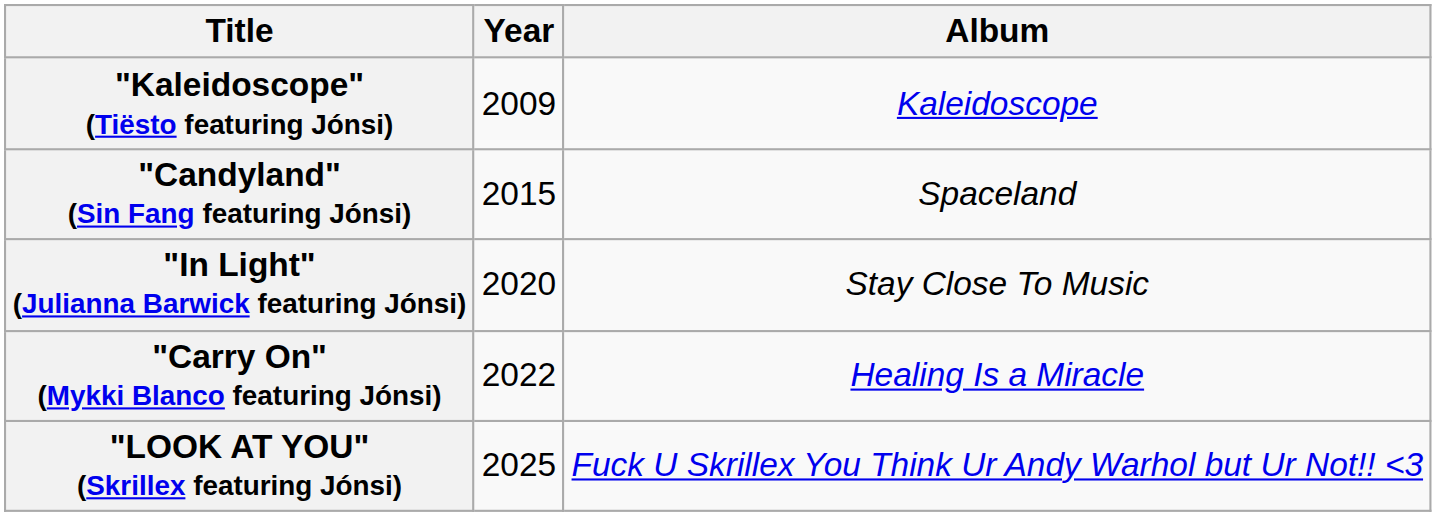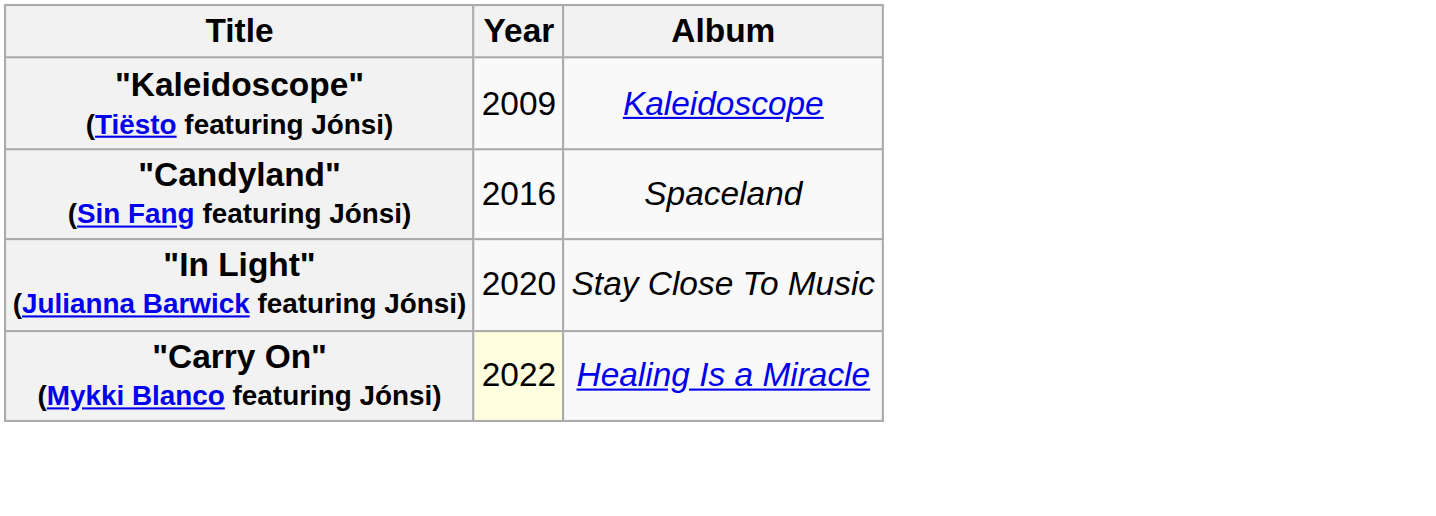"Candyland" (Sin Fang featuring Jónsi) | Year: 2015 -> 2016
"Carry On" (Mykki Blanco featuring Jónsi) | Year: no background -> lightyellow background
- row: "LOOK AT YOU" (Skrillex featuring Jónsi) | 2025 | Fuck U Skrillex You Think Ur Andy Warhol but Ur Not!! <3
